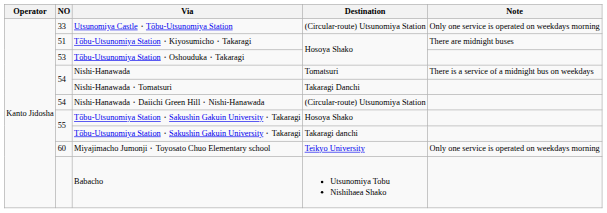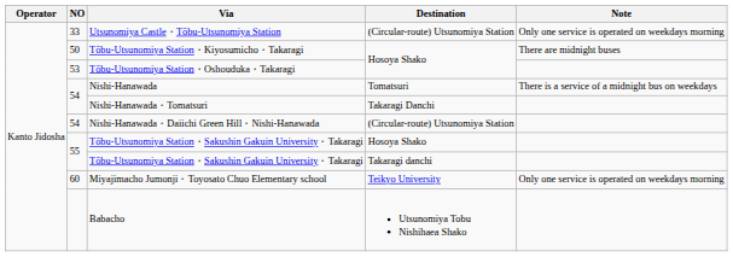Tōbu-Utsunomiya Station・Kiyosumicho・Takaragi | NO: 51 -> 50
